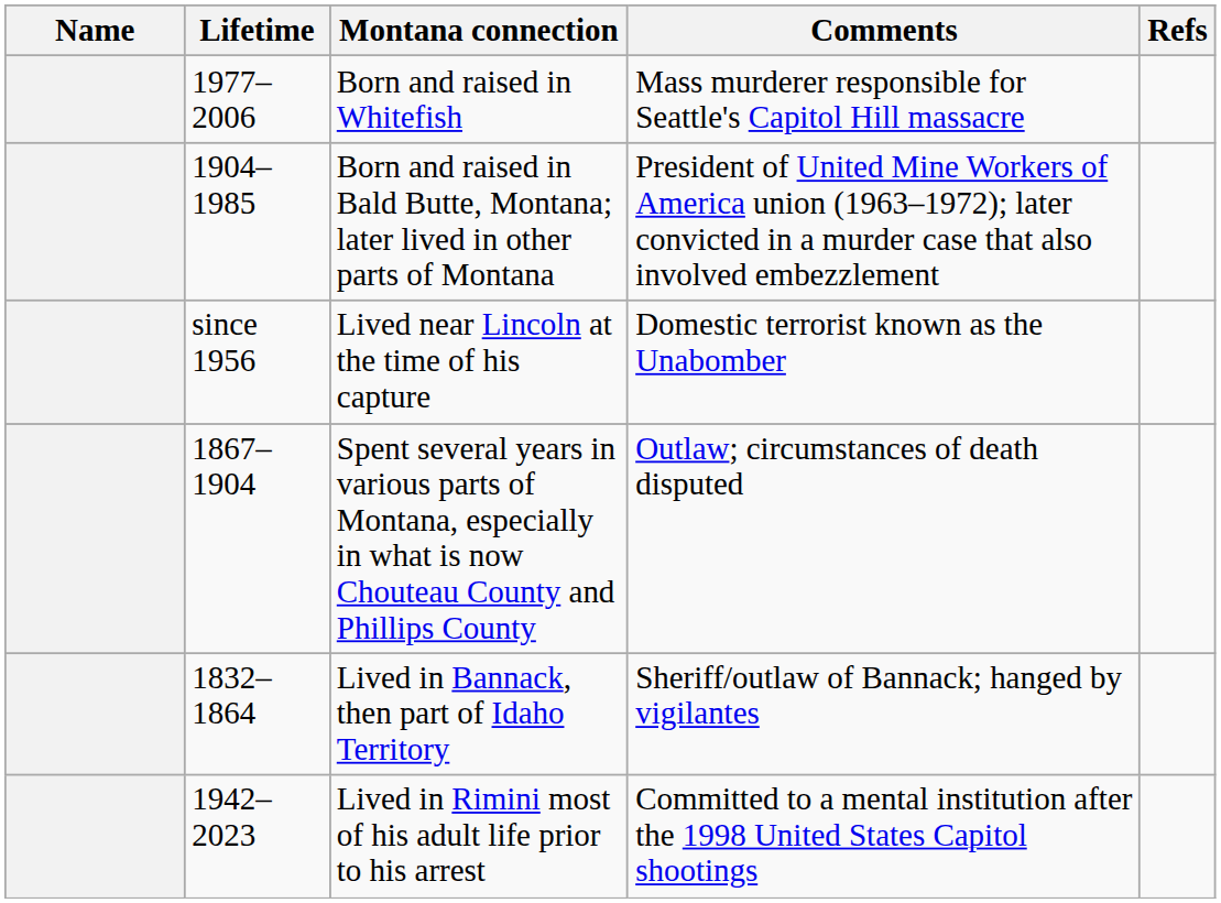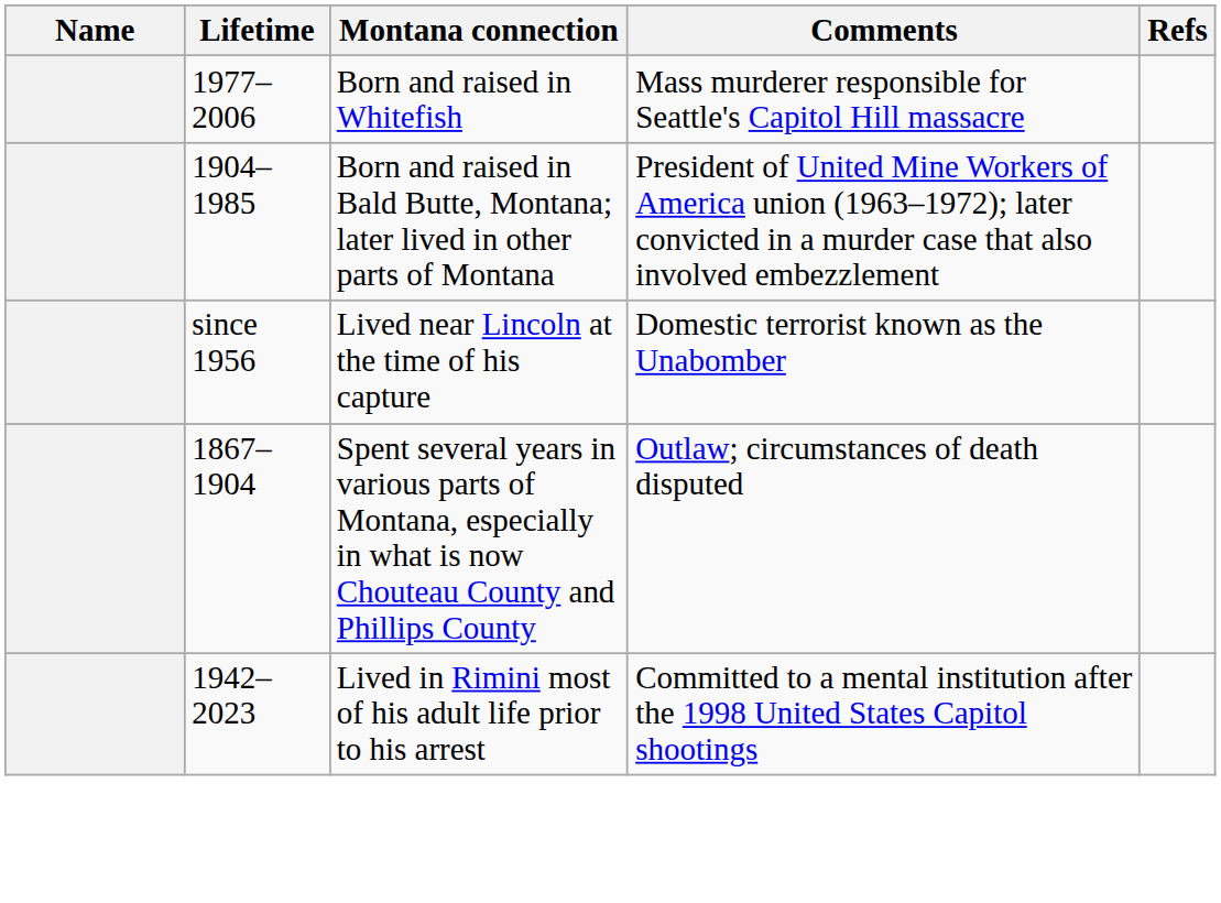- row: 1832–1864 | Lived in Bannack, then part of Idaho Territory | Sheriff/outlaw of Bannack; hanged by vigilantes
